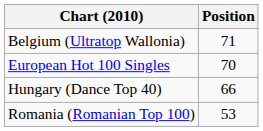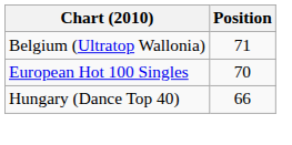- row: Romania (Romanian Top 100) | 53
